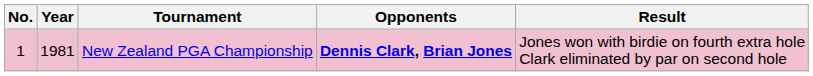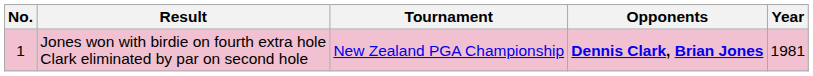columns swapped: Year <-> Result
